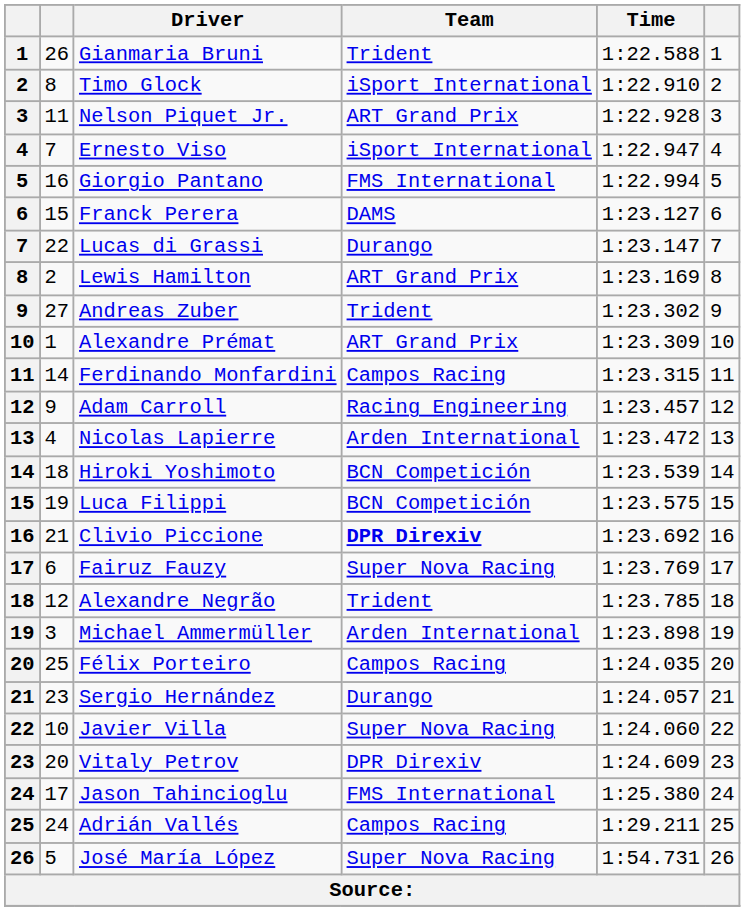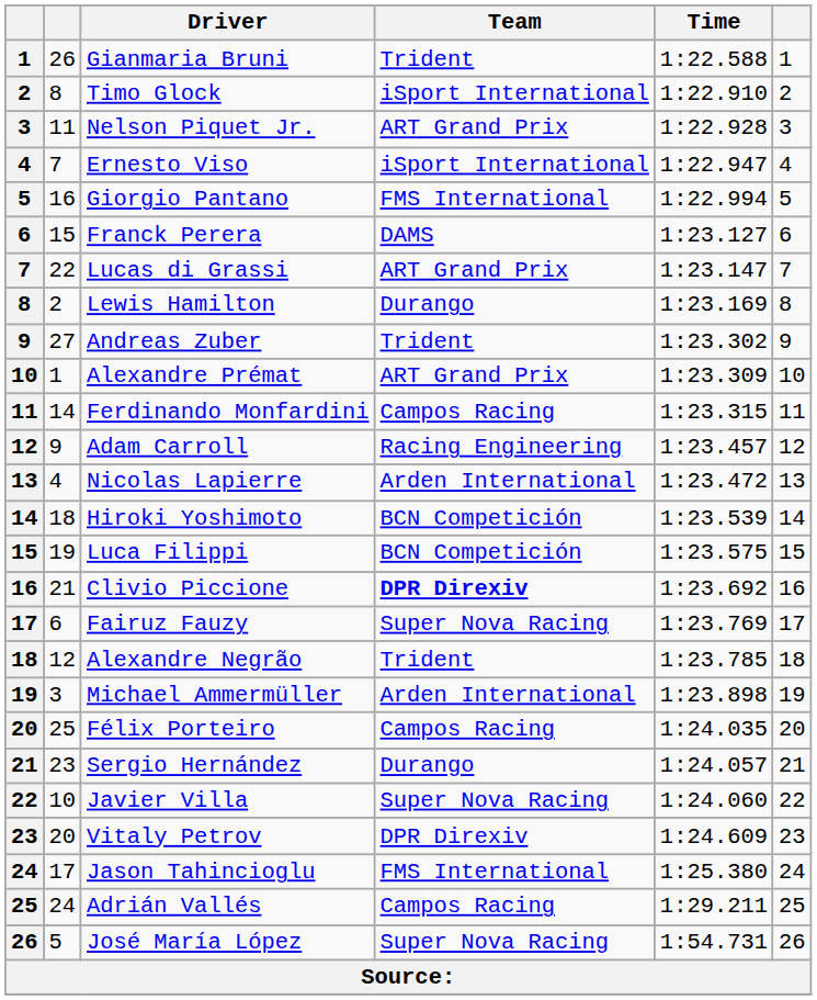Lucas di Grassi | Team: Durango -> ART Grand Prix
Lewis Hamilton | Team: ART Grand Prix -> Durango
